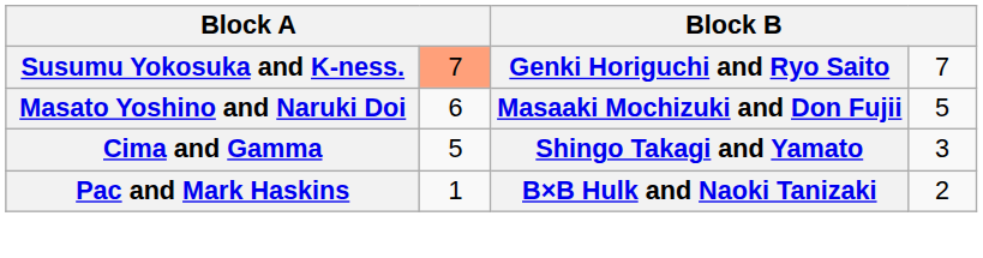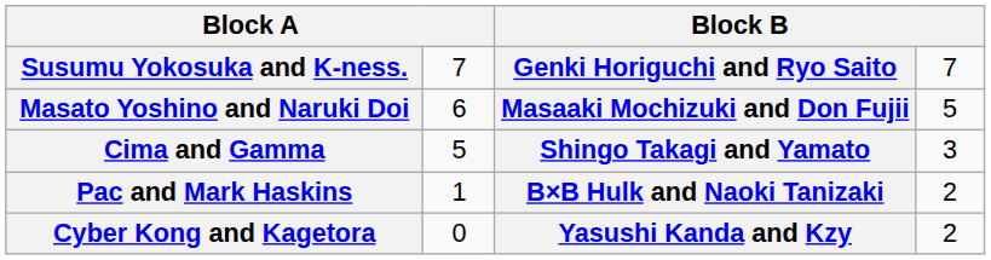Susumu Yokosuka and K-ness. | column 2: lightsalmon background -> no background
+ row: Cyber Kong and Kagetora | 0 | Yasushi Kanda and Kzy | 2
